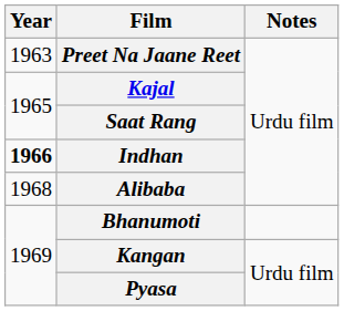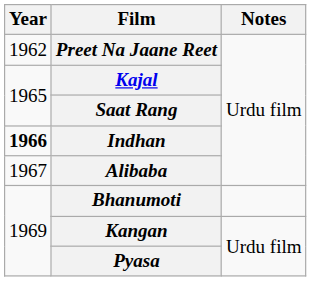Preet Na Jaane Reet | Year: 1963 -> 1962
Alibaba | Year: 1968 -> 1967
